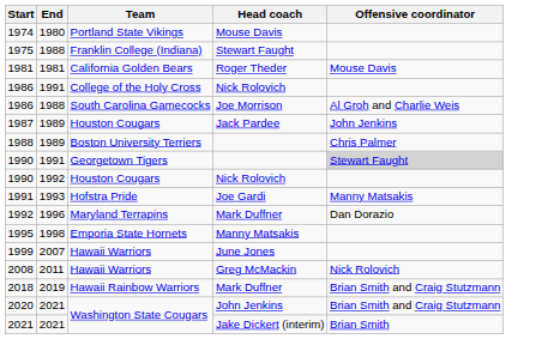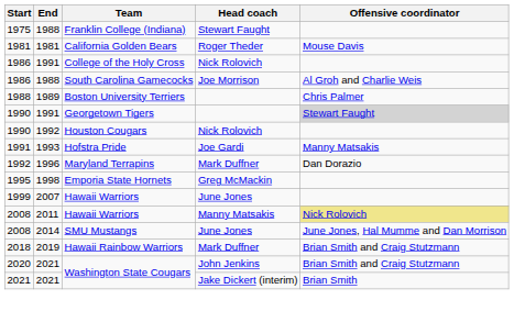- row: 1974 | 1980 | Portland State Vikings | Mouse Davis
- row: 1987 | 1989 | Houston Cougars | Jack Pardee | John Jenkins
1995 | Head coach: Manny Matsakis -> Greg McMackin
2008 / Hawaii Warriors | Head coach: Greg McMackin -> Manny Matsakis
2008 / Hawaii Warriors | Offensive coordinator: no background -> khaki background
+ row: 2008 | 2014 | SMU Mustangs | June Jones | June Jones, Hal Mumme and Dan Morrison
